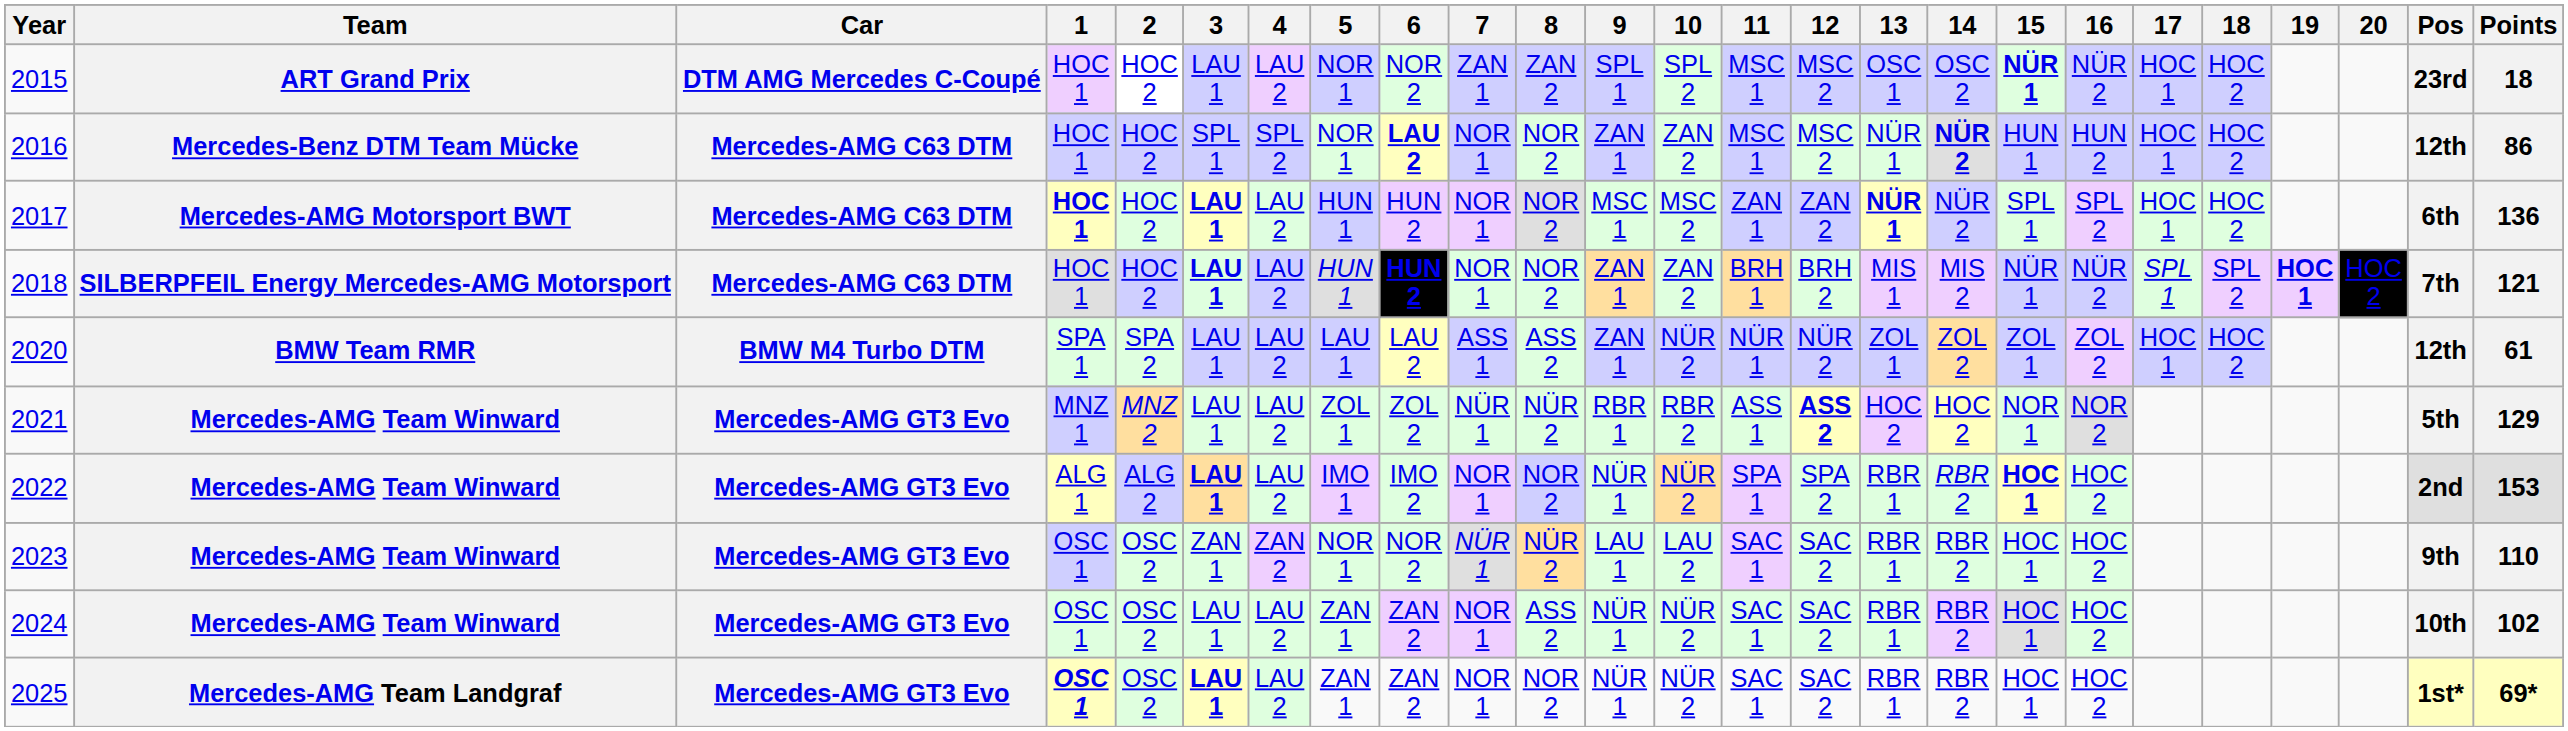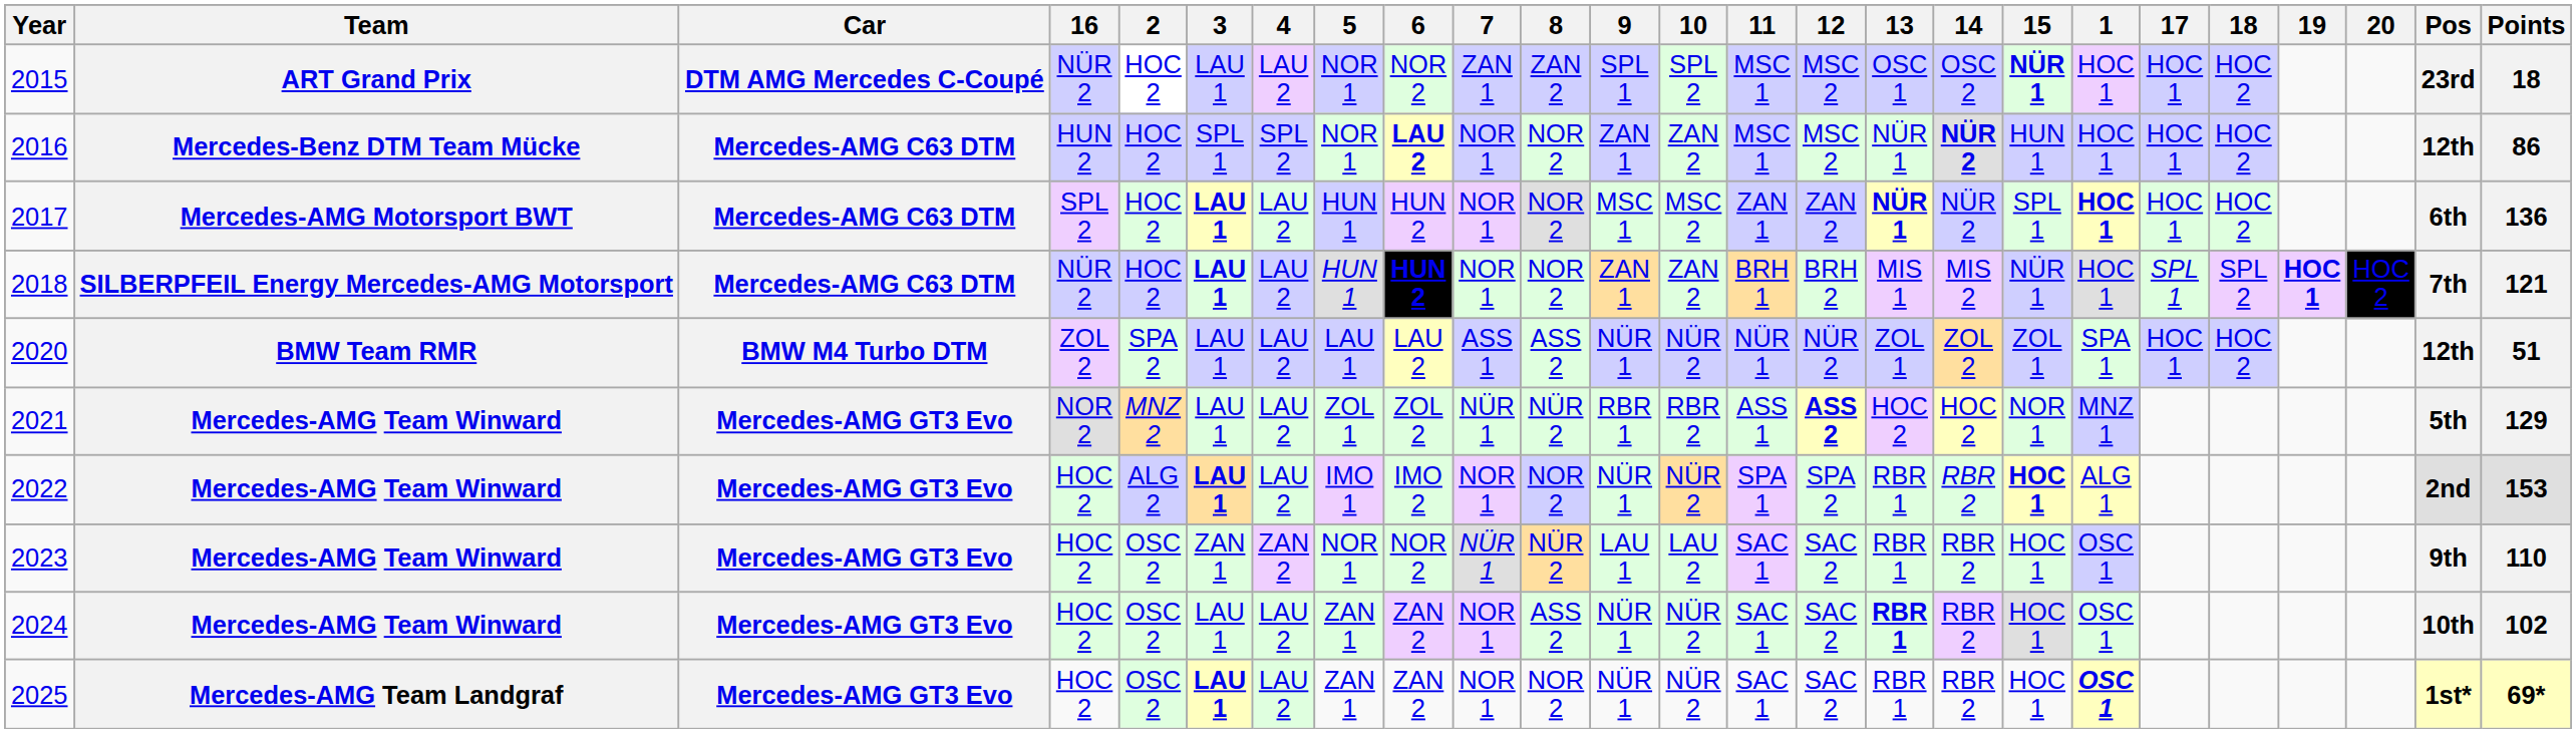columns swapped: 1 <-> 16
2020 | 9: ZAN 1 -> NÜR 1
2020 | Points: 61 -> 51
2024 | 13: normal -> bold
